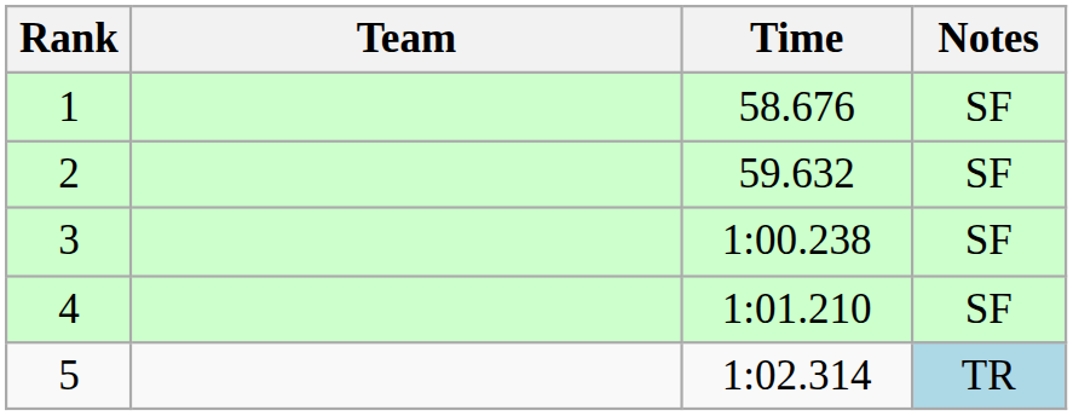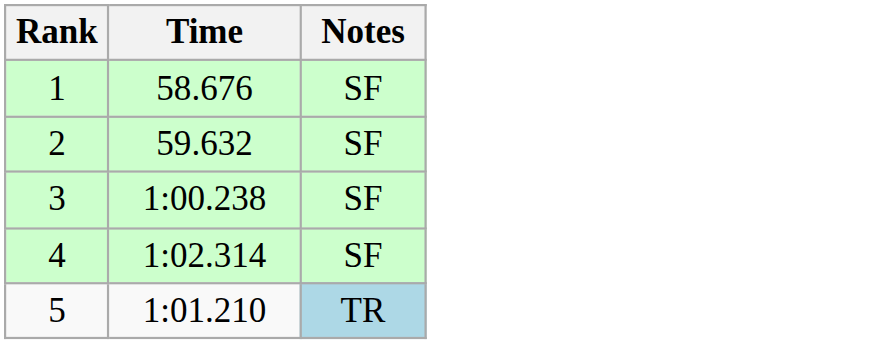- column: Team
4 | Time: 1:01.210 -> 1:02.314
5 | Time: 1:02.314 -> 1:01.210
